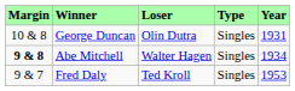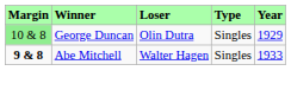George Duncan | Margin: no background -> lightgreen background
George Duncan | Year: 1931 -> 1929
Abe Mitchell | Year: 1934 -> 1933
- row: 9 & 7 | Fred Daly | Ted Kroll | Singles | 1953
